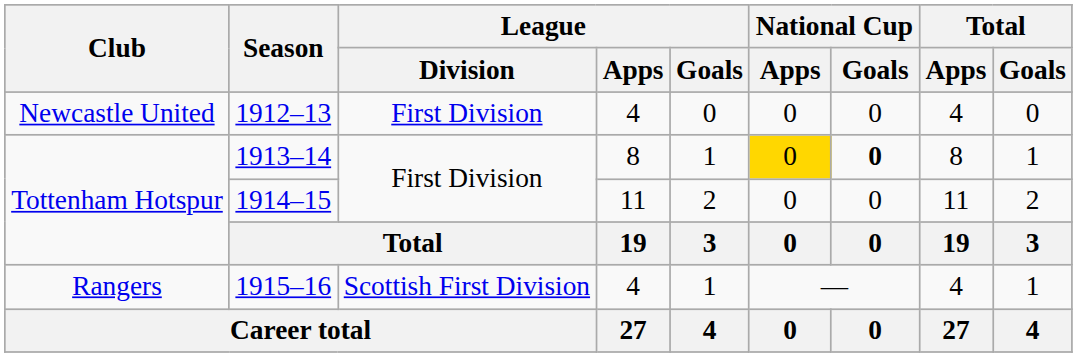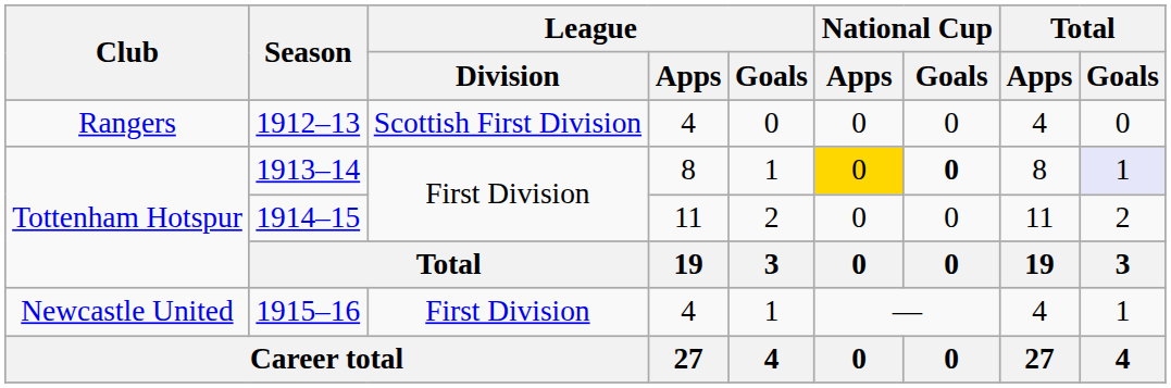1912–13 | Club: Newcastle United -> Rangers
1912–13 | League / Division: First Division -> Scottish First Division
1913–14 | Total / Goals: no background -> lavender background
1915–16 | Club: Rangers -> Newcastle United
1915–16 | League / Division: Scottish First Division -> First Division
